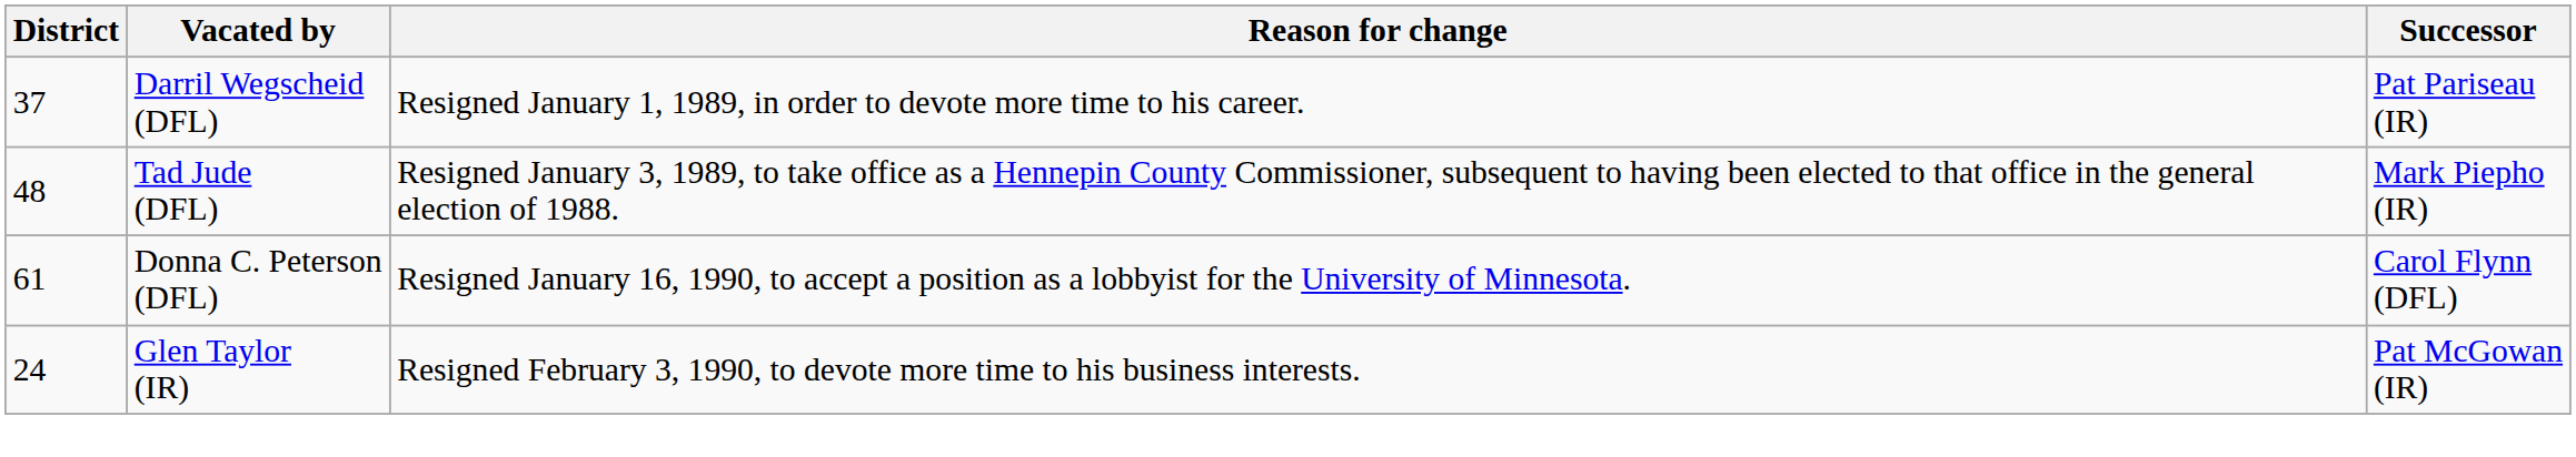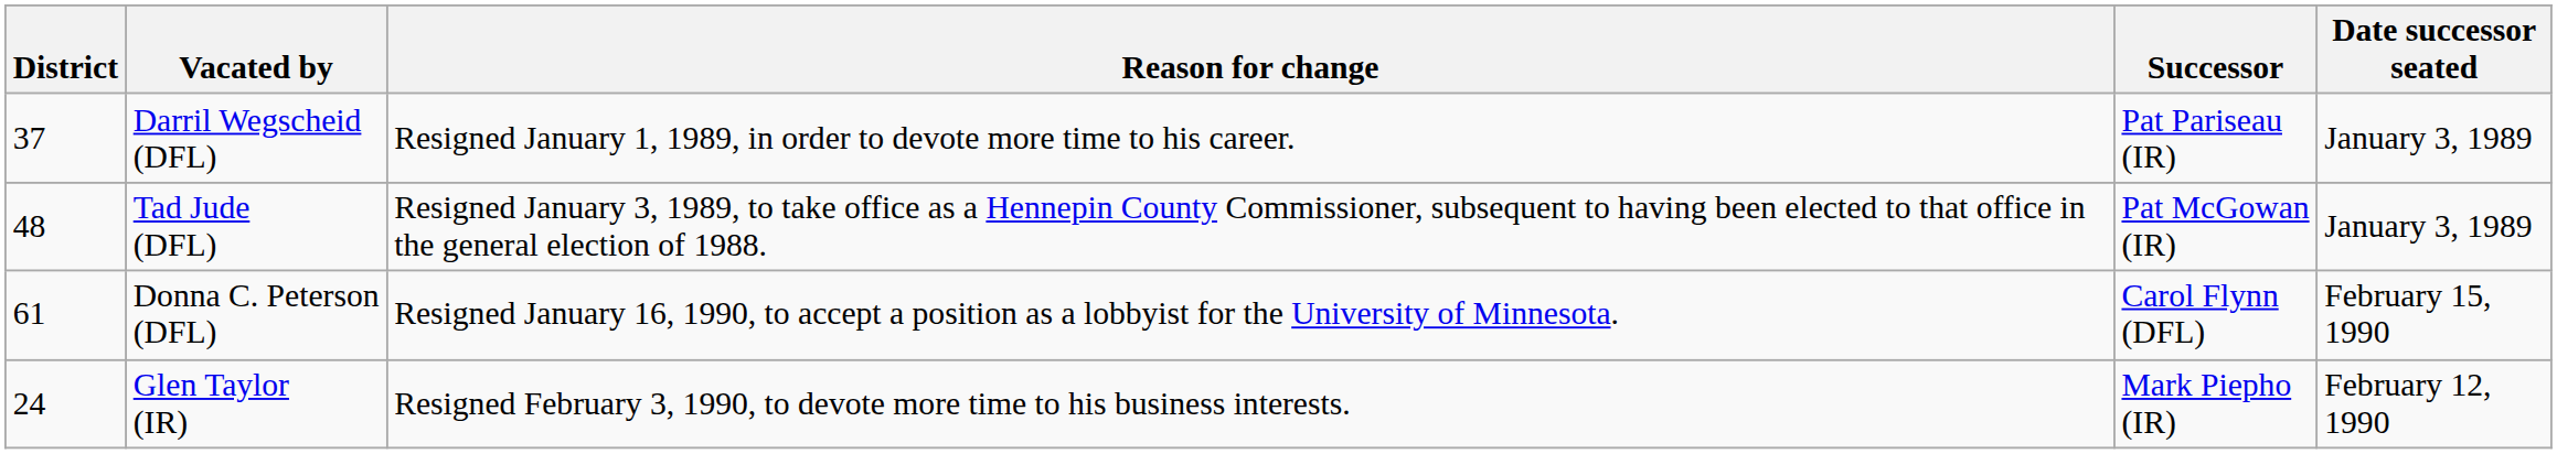+ column: Date successor seated | January 3, 1989 | January 3, 1989 | February 15, 1990 | February 12, 1990
Tad Jude (DFL) | Successor: Mark Piepho (IR) -> Pat McGowan (IR)
Glen Taylor (IR) | Successor: Pat McGowan (IR) -> Mark Piepho (IR)
